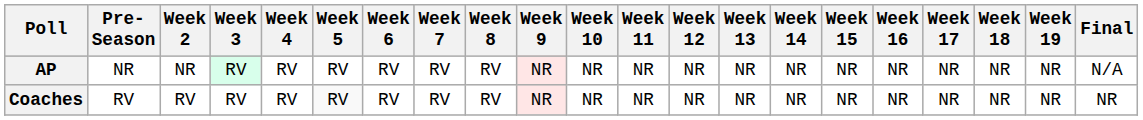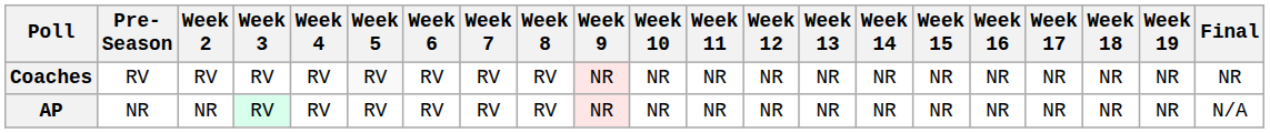rows swapped: AP <-> Coaches
